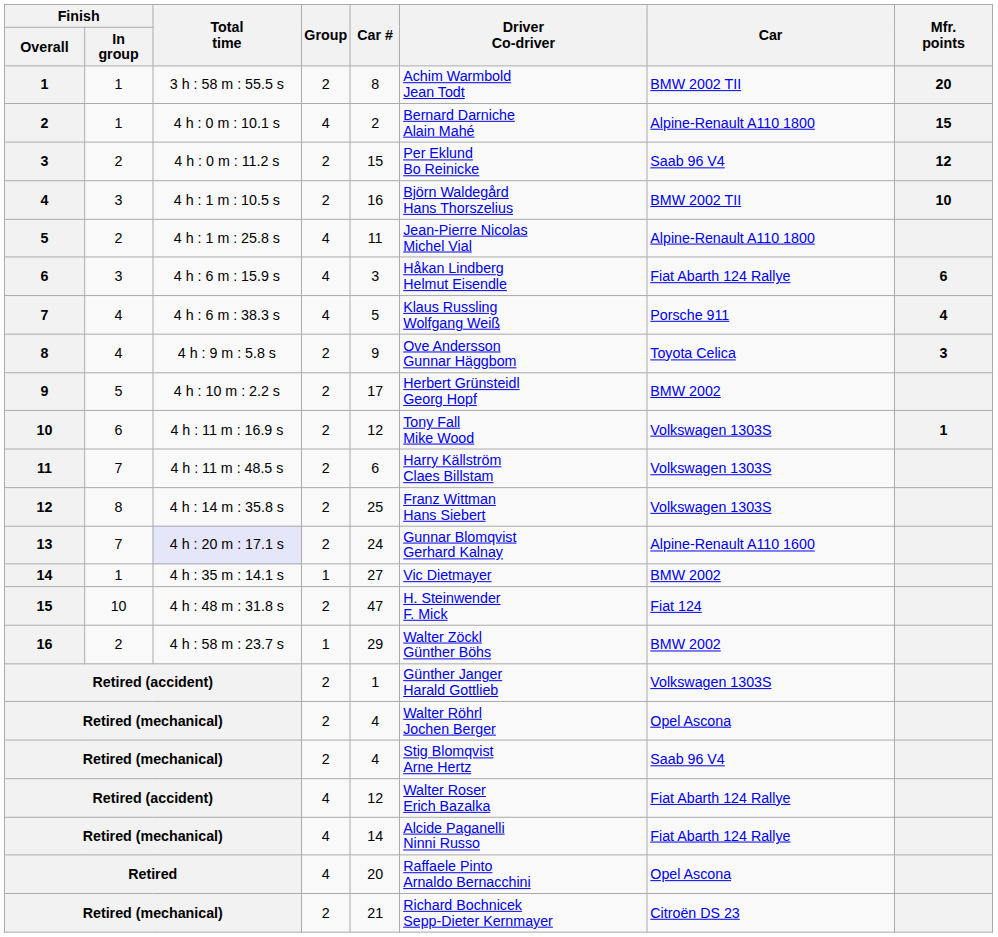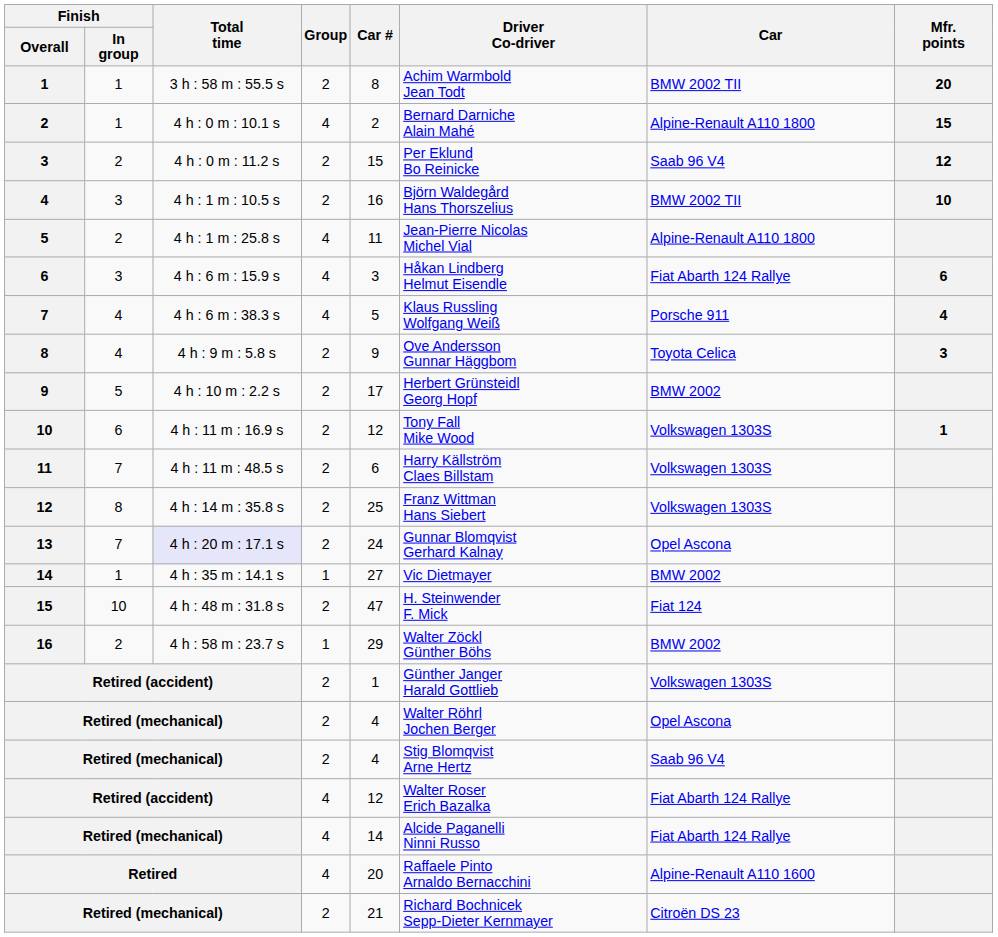13 | Car: Alpine-Renault A110 1600 -> Opel Ascona
Retired | Car: Opel Ascona -> Alpine-Renault A110 1600
